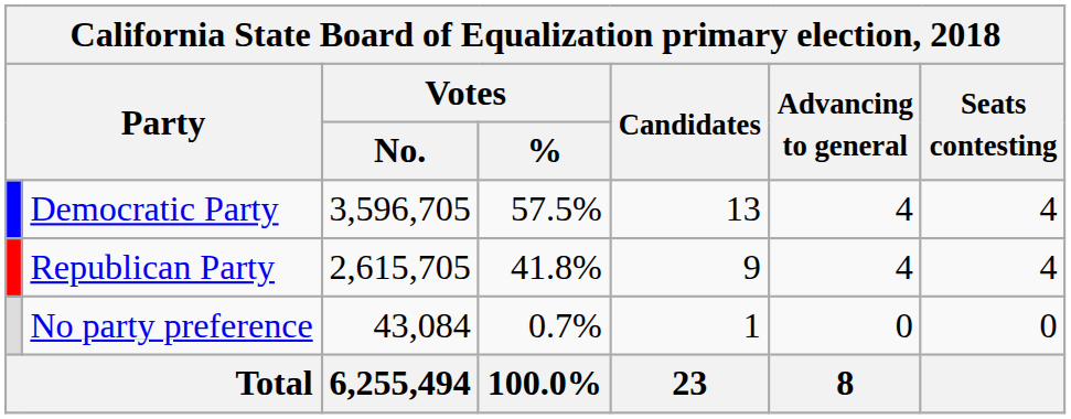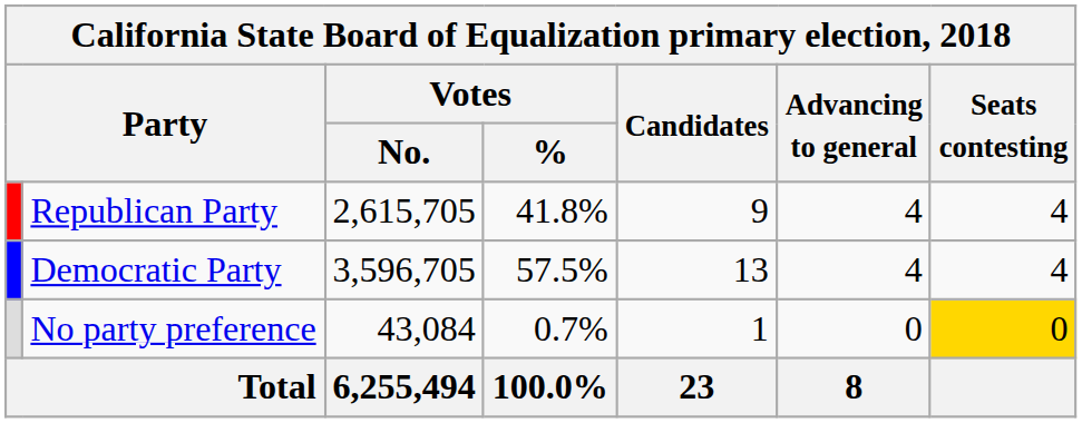rows swapped: Democratic Party <-> Republican Party
No party preference | Seats contesting: no background -> gold background
